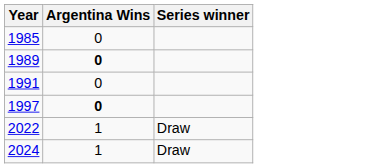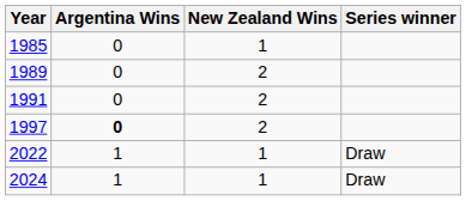+ column: New Zealand Wins | 1 | 2 | 2 | 2 | 1 | 1
1989 | Argentina Wins: bold -> normal
